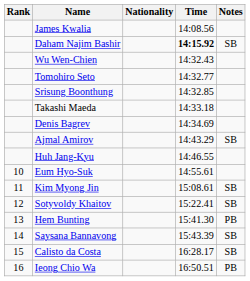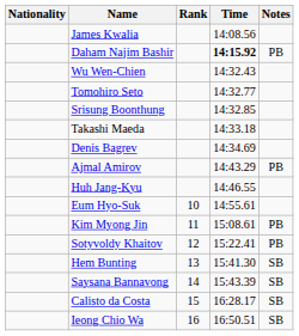columns swapped: Rank <-> Nationality
Daham Najim Bashir | Notes: SB -> PB
Ajmal Amirov | Notes: SB -> PB
Kim Myong Jin | Notes: SB -> PB
Sotyvoldy Khaitov | Notes: SB -> PB
Hem Bunting | Notes: PB -> SB
Ieong Chio Wa | Notes: PB -> SB
